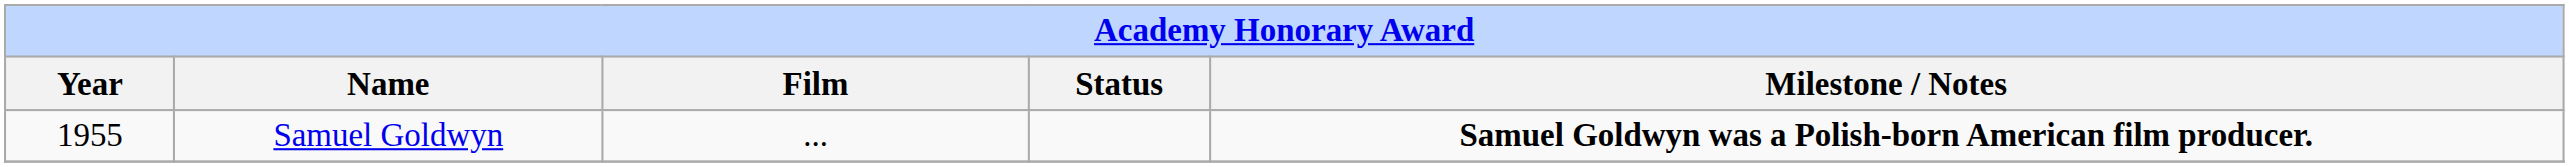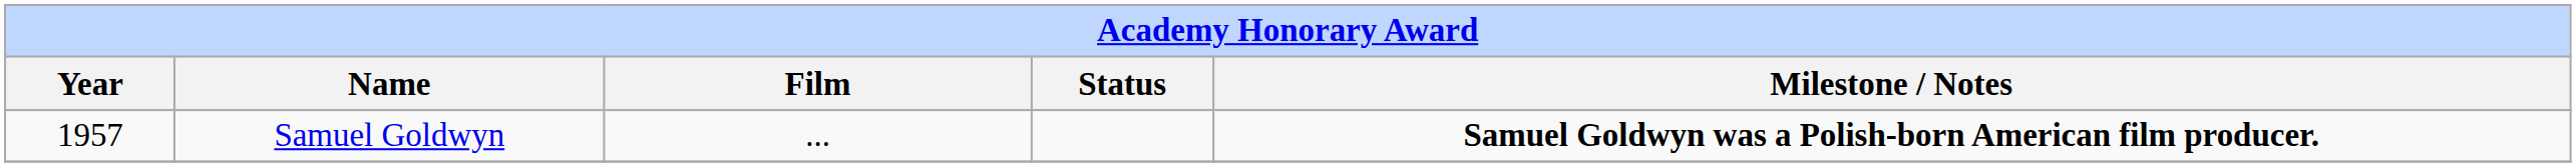Samuel Goldwyn | Year: 1955 -> 1957
